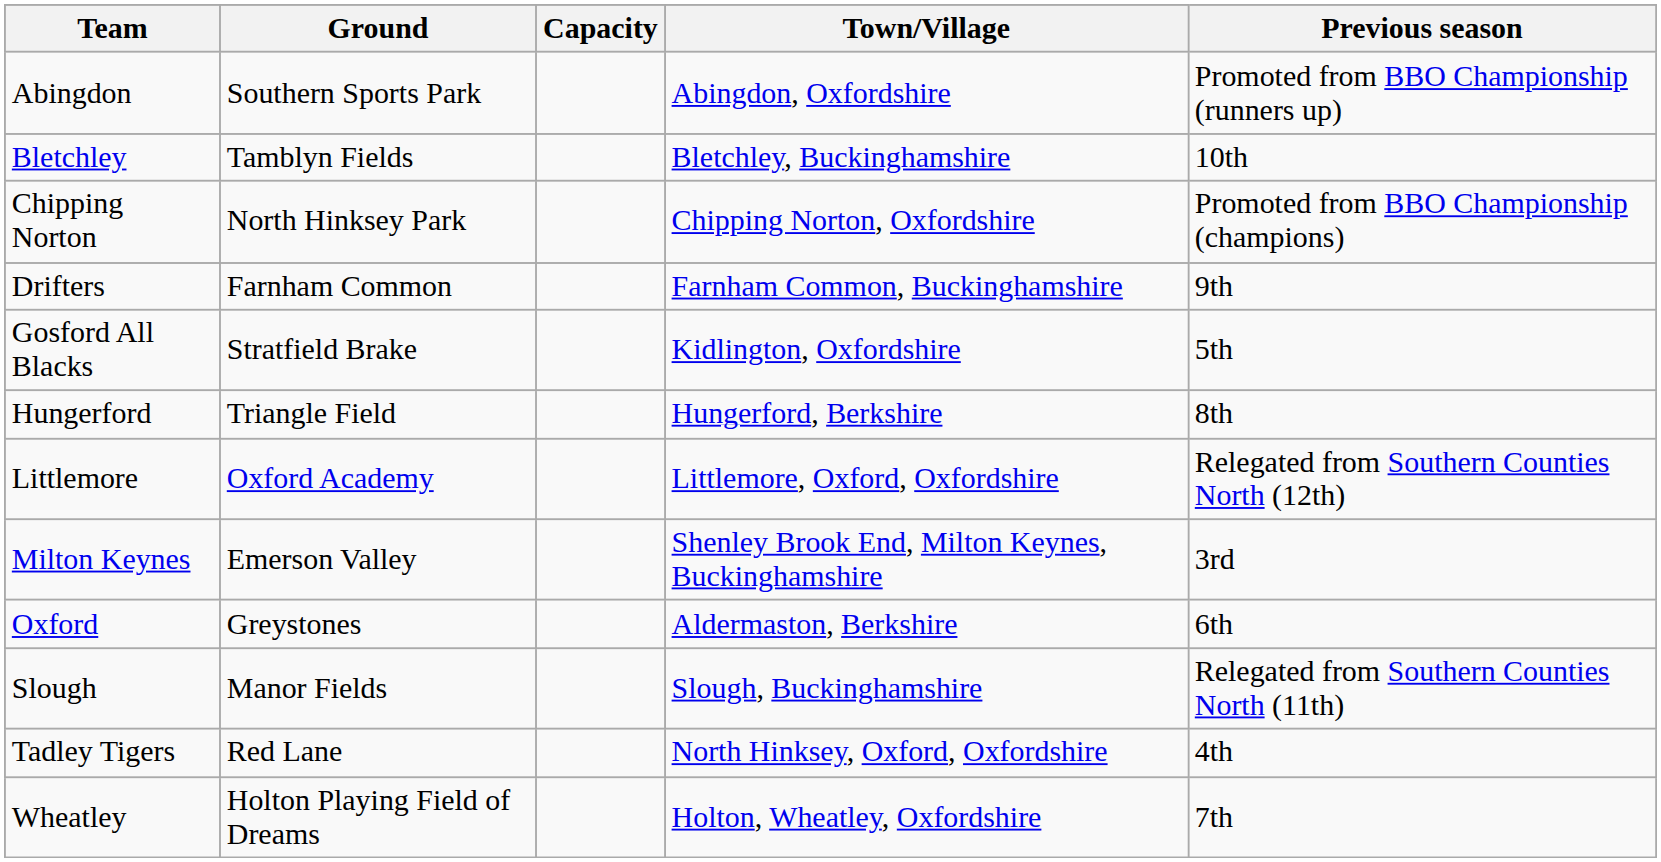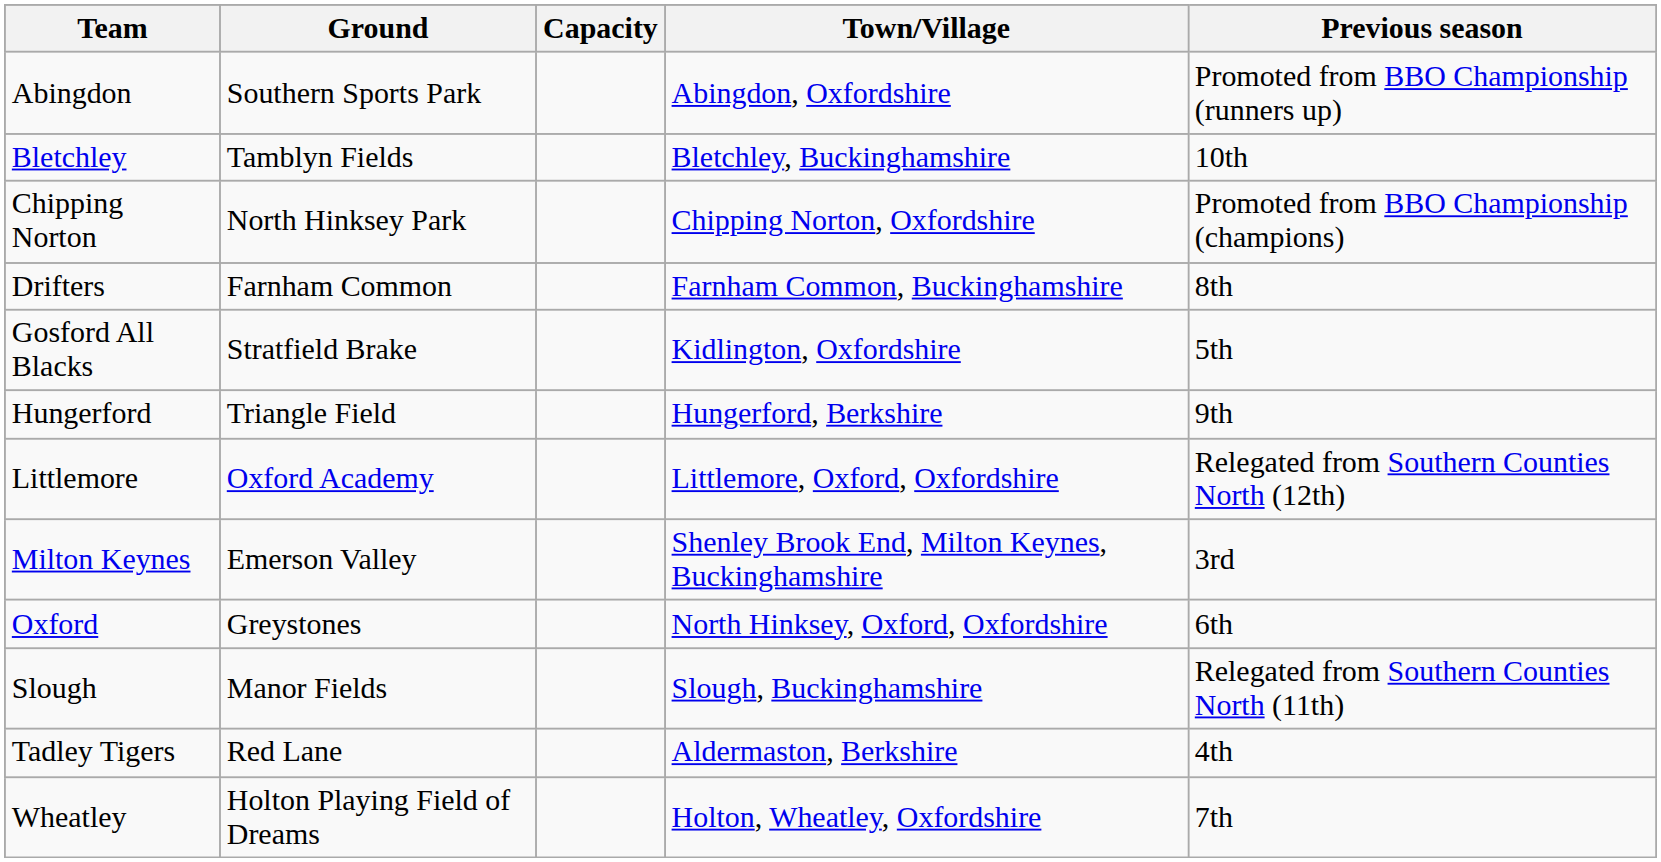Drifters | Previous season: 9th -> 8th
Hungerford | Previous season: 8th -> 9th
Oxford | Town/Village: Aldermaston, Berkshire -> North Hinksey, Oxford, Oxfordshire
Tadley Tigers | Town/Village: North Hinksey, Oxford, Oxfordshire -> Aldermaston, Berkshire
